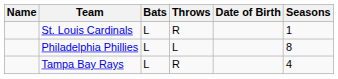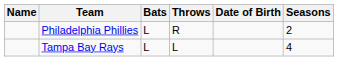- row: St. Louis Cardinals | L | R | 1
Philadelphia Phillies | Throws: L -> R
Philadelphia Phillies | Seasons: 8 -> 2
Tampa Bay Rays | Throws: R -> L
